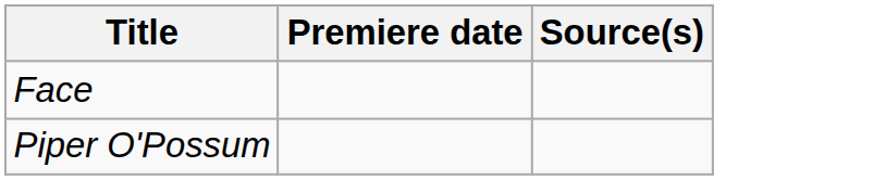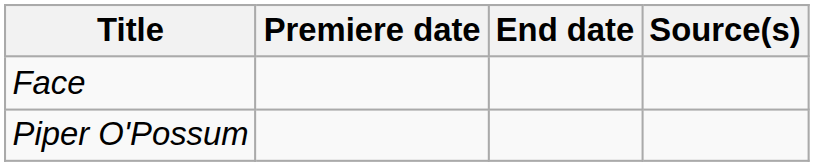+ column: End date
